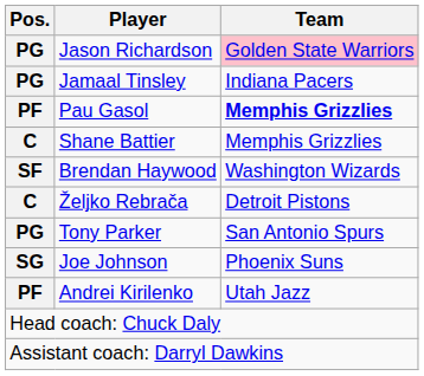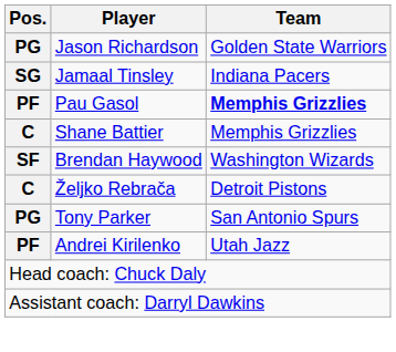Jason Richardson | Team: pink background -> no background
Jamaal Tinsley | Pos.: PG -> SG
- row: SG | Joe Johnson | Phoenix Suns
